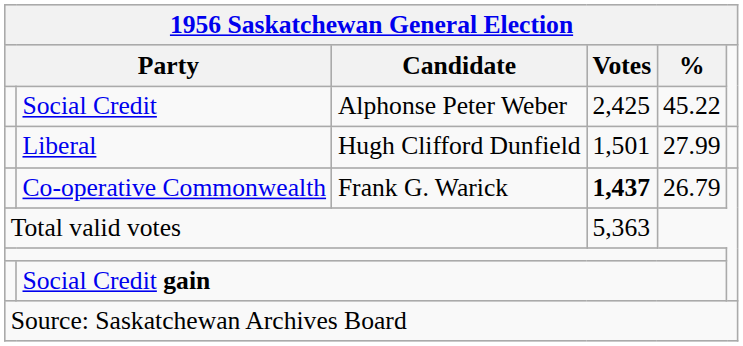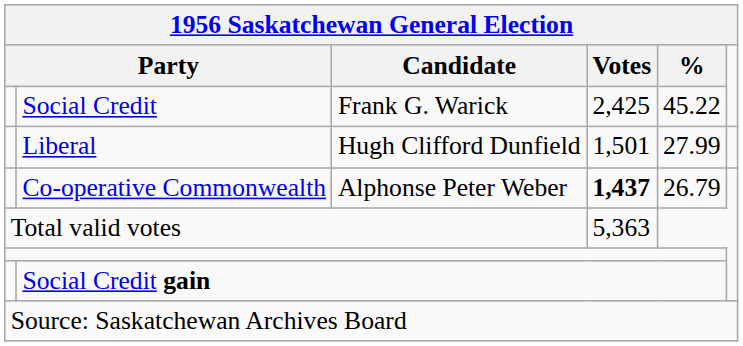Social Credit | Candidate: Alphonse Peter Weber -> Frank G. Warick
Co-operative Commonwealth | Candidate: Frank G. Warick -> Alphonse Peter Weber
